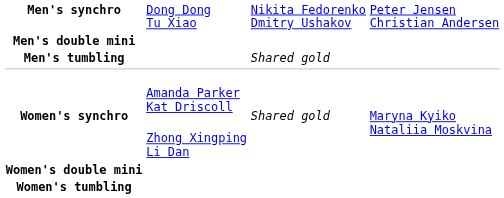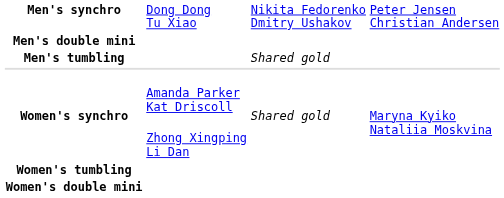rows swapped: Women's double mini <-> Women's tumbling
